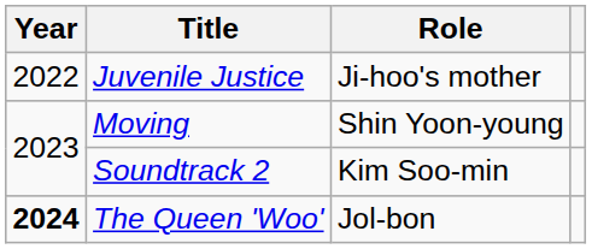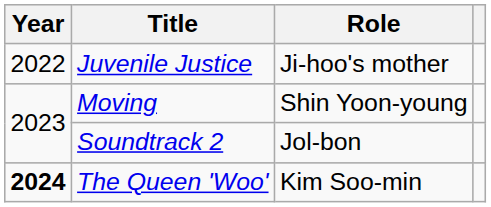Soundtrack 2 | Role: Kim Soo-min -> Jol-bon
The Queen 'Woo' | Role: Jol-bon -> Kim Soo-min
